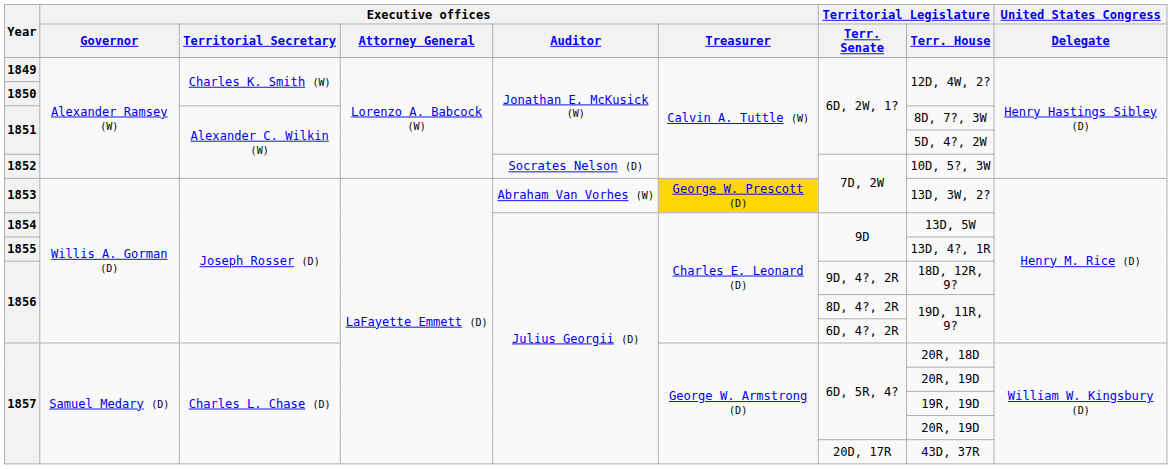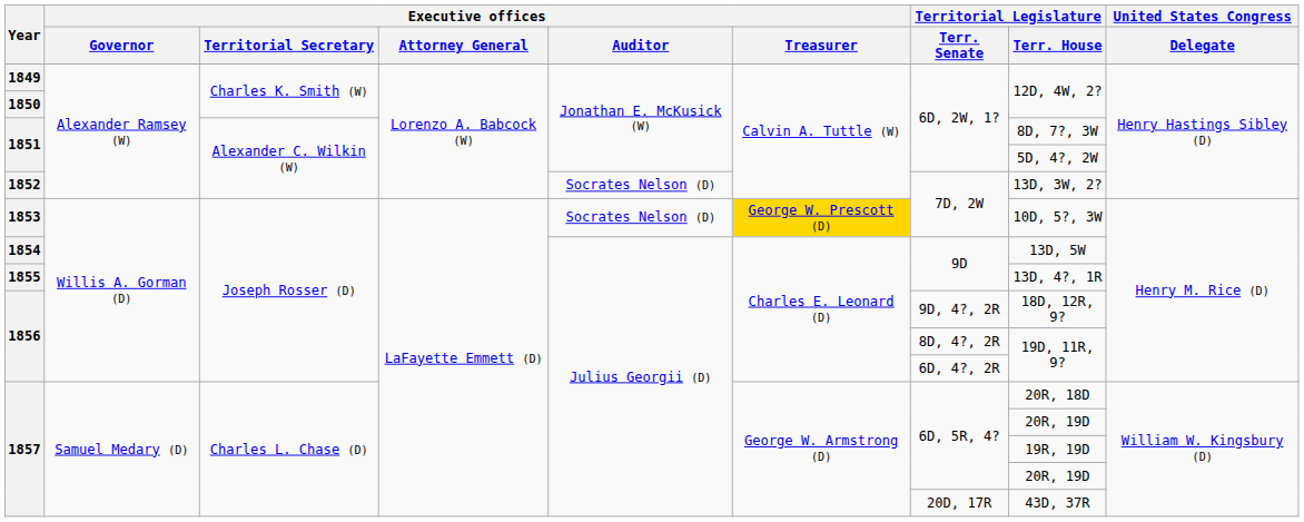1852 | Territorial Legislature / Terr. House: 10D, 5?, 3W -> 13D, 3W, 2?
1853 | Executive offices / Auditor: Abraham Van Vorhes (W) -> Socrates Nelson (D)
1853 | Territorial Legislature / Terr. House: 13D, 3W, 2? -> 10D, 5?, 3W
